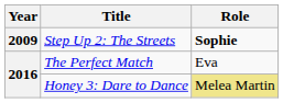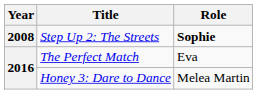Step Up 2: The Streets | Year: 2009 -> 2008
Honey 3: Dare to Dance | Role: khaki background -> no background
